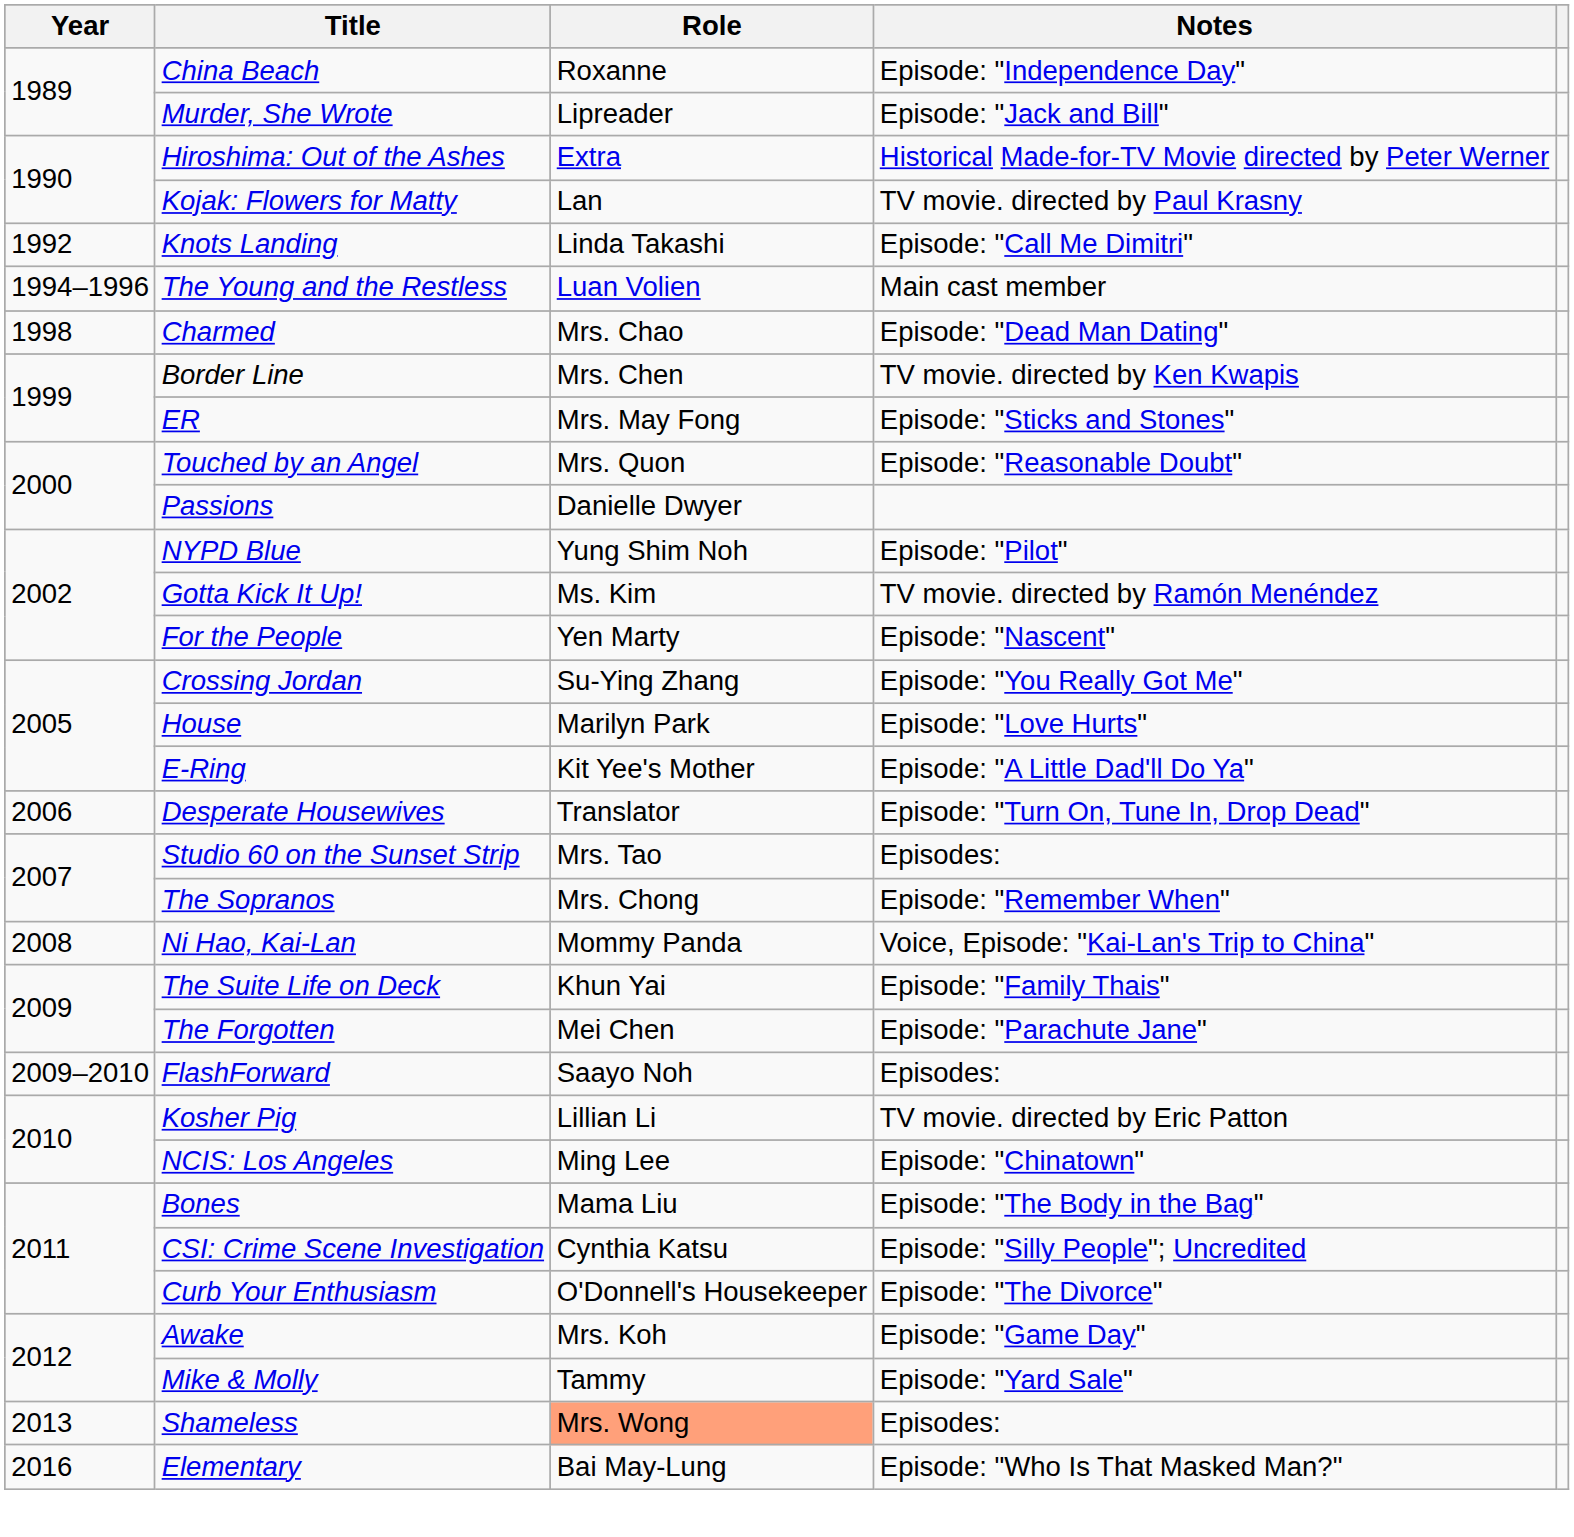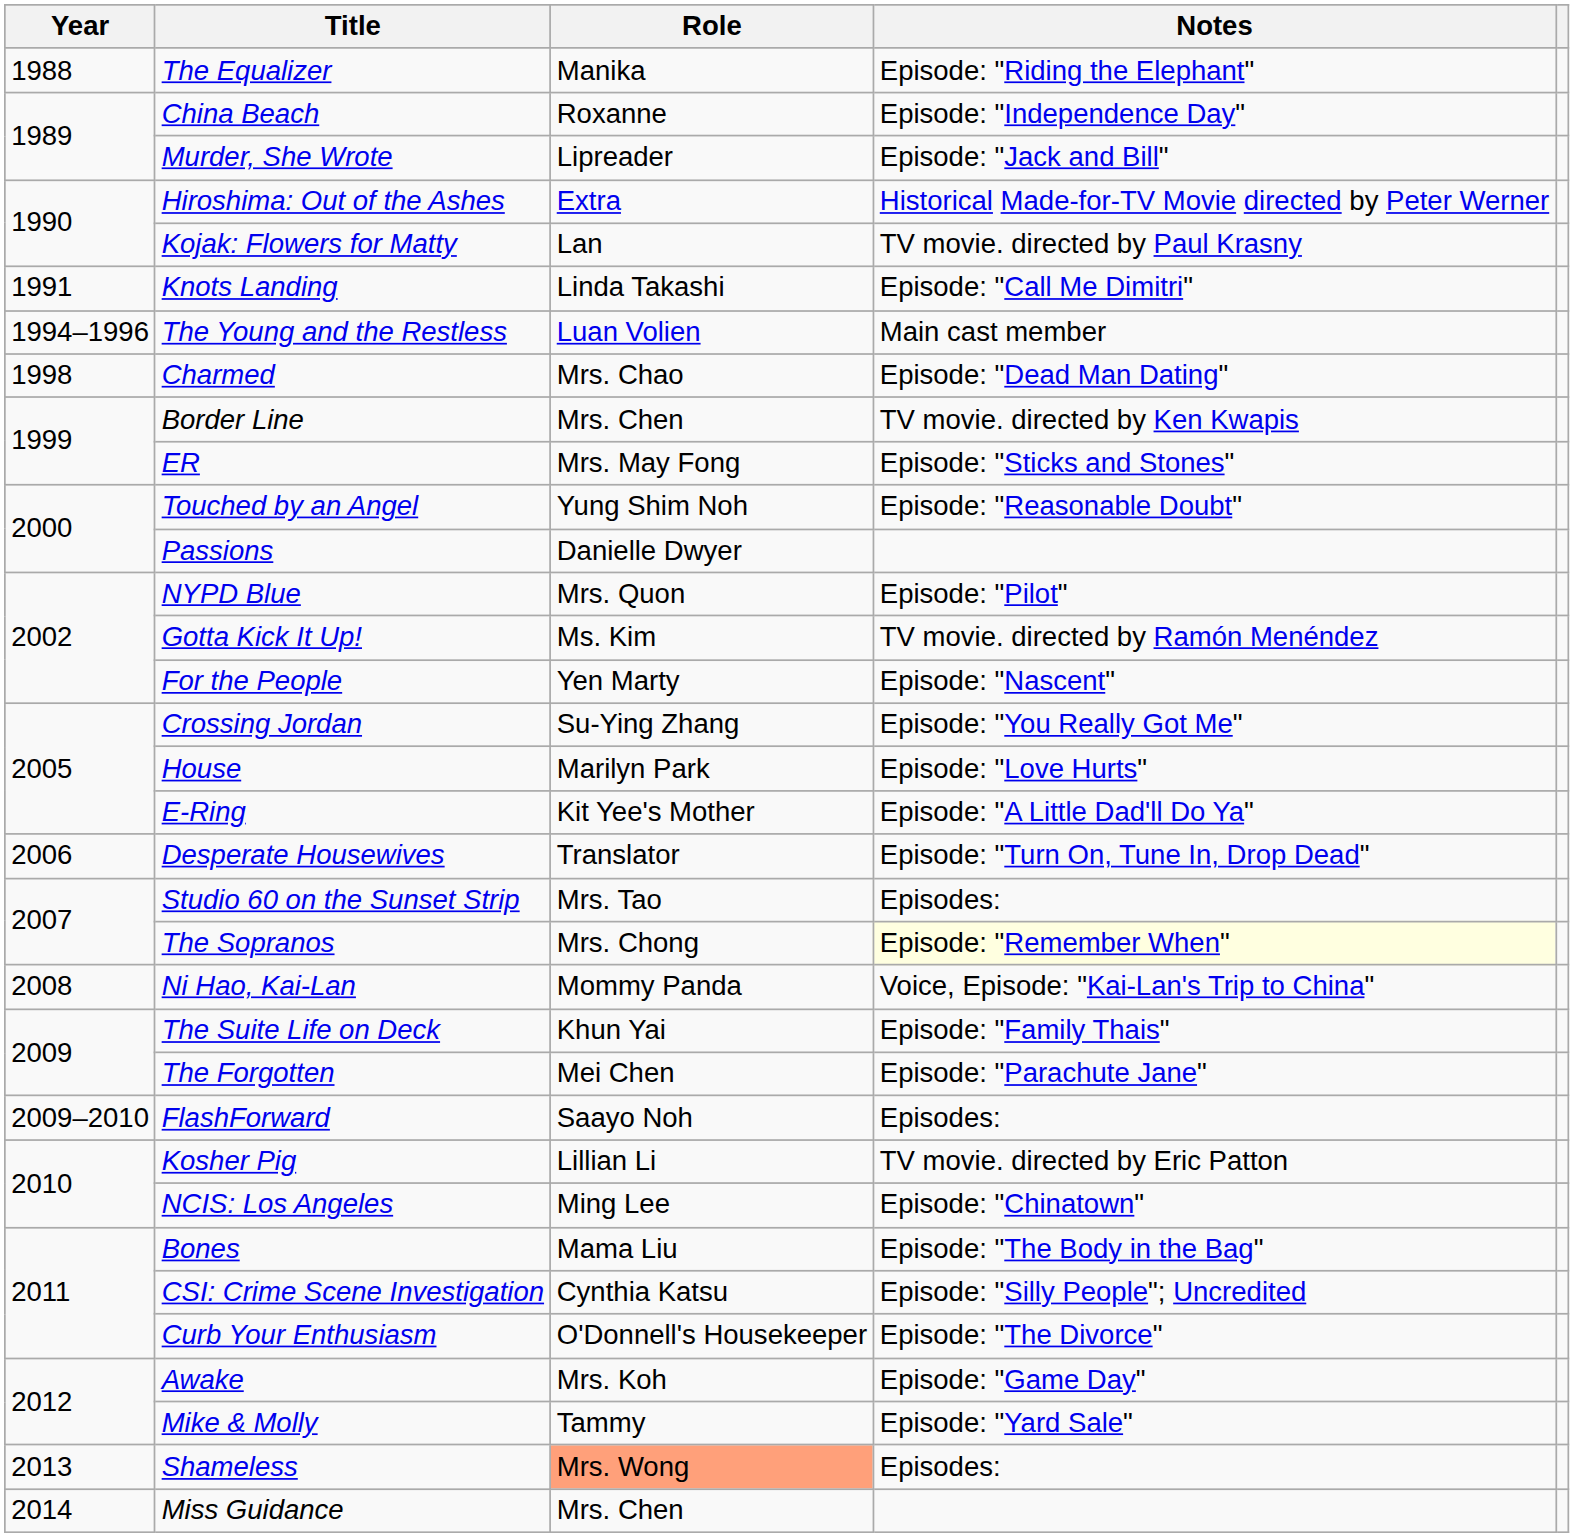+ row: 1988 | The Equalizer | Manika | Episode: "Riding the Elephant"
Knots Landing | Year: 1992 -> 1991
Touched by an Angel | Role: Mrs. Quon -> Yung Shim Noh
NYPD Blue | Role: Yung Shim Noh -> Mrs. Quon
The Sopranos | Notes: no background -> lightyellow background
+ row: 2014 | Miss Guidance | Mrs. Chen
- row: 2016 | Elementary | Bai May-Lung | Episode: "Who Is That Masked Man?"
